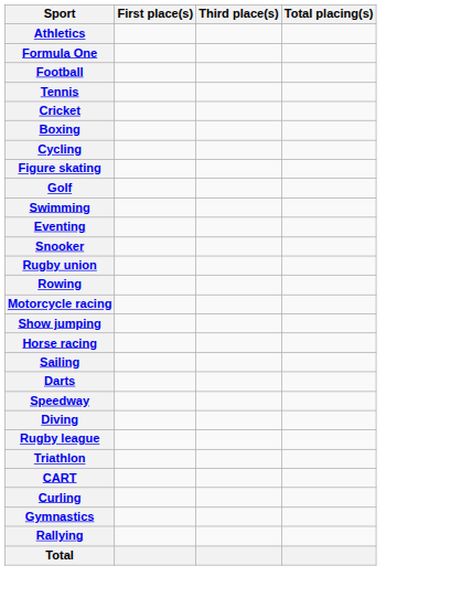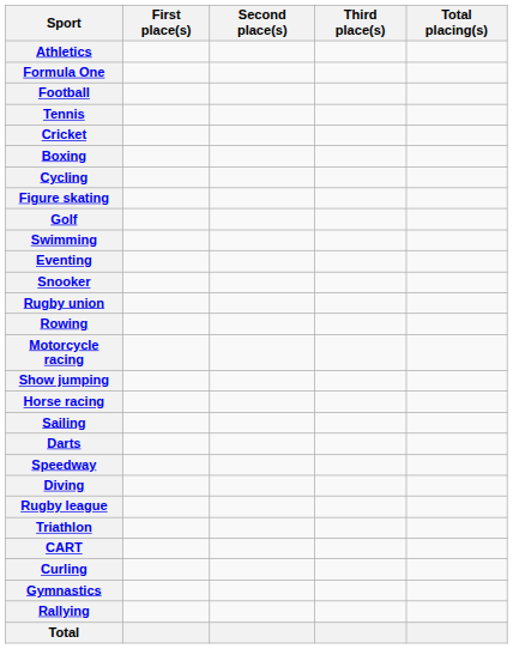+ column: Second place(s)
